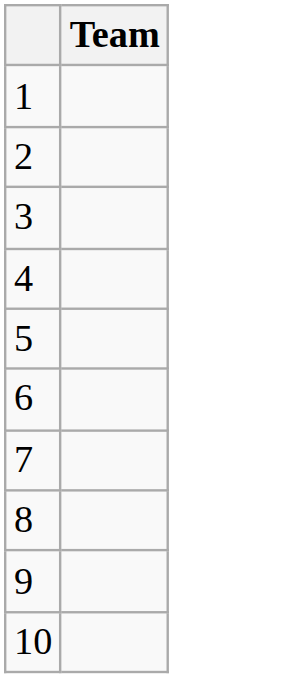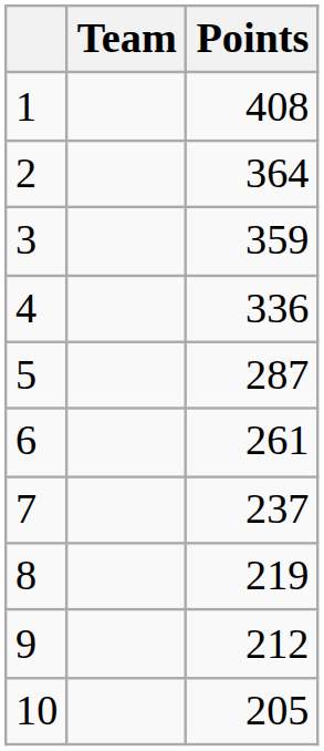+ column: Points | 408 | 364 | 359 | 336 | 287 | 261 | 237 | 219 | 212 | 205
